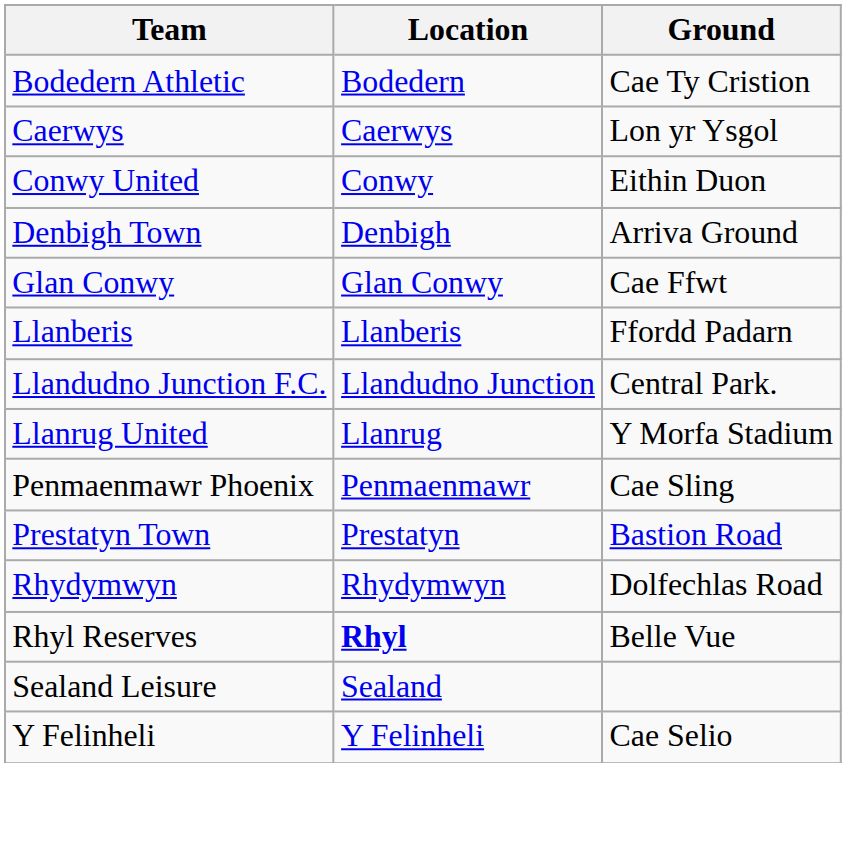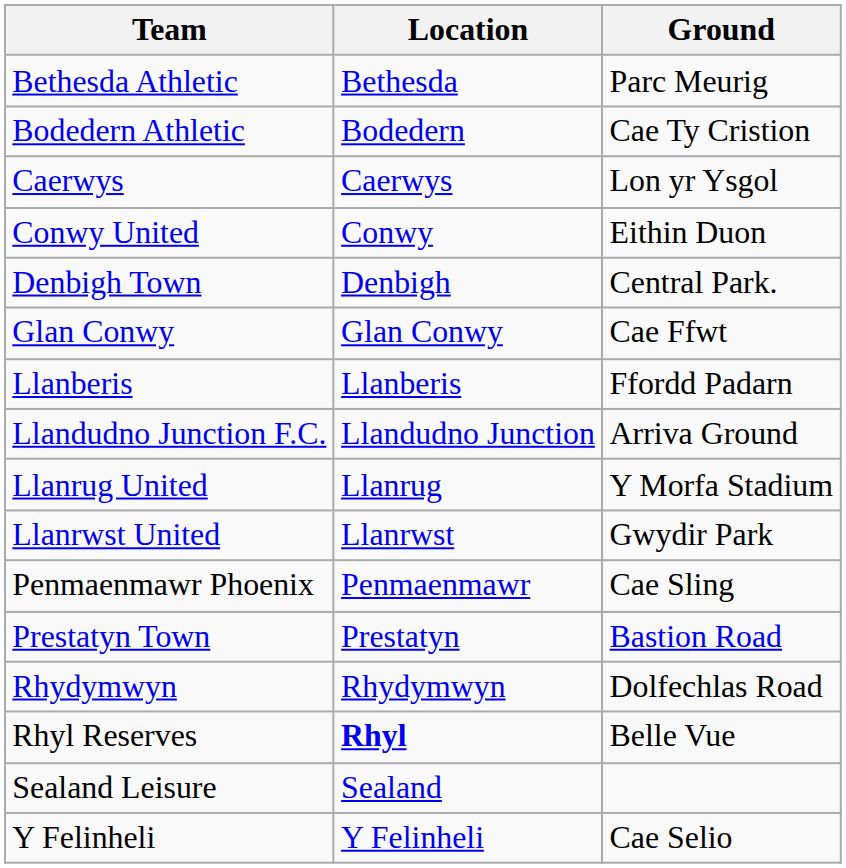+ row: Bethesda Athletic | Bethesda | Parc Meurig
Denbigh Town | Ground: Arriva Ground -> Central Park.
Llandudno Junction F.C. | Ground: Central Park. -> Arriva Ground
+ row: Llanrwst United | Llanrwst | Gwydir Park
